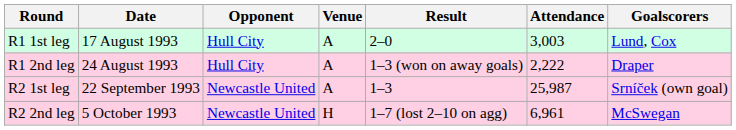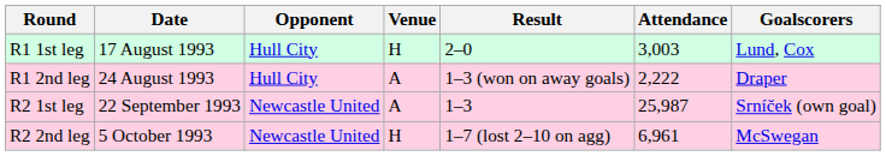R1 1st leg | Venue: A -> H
